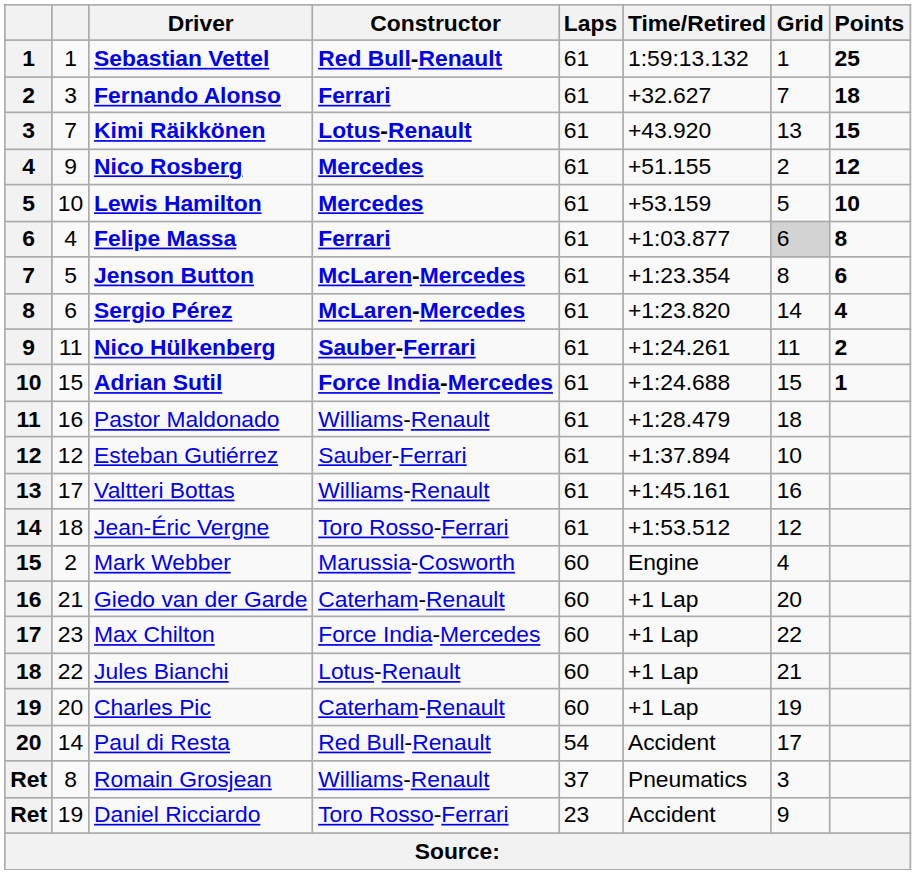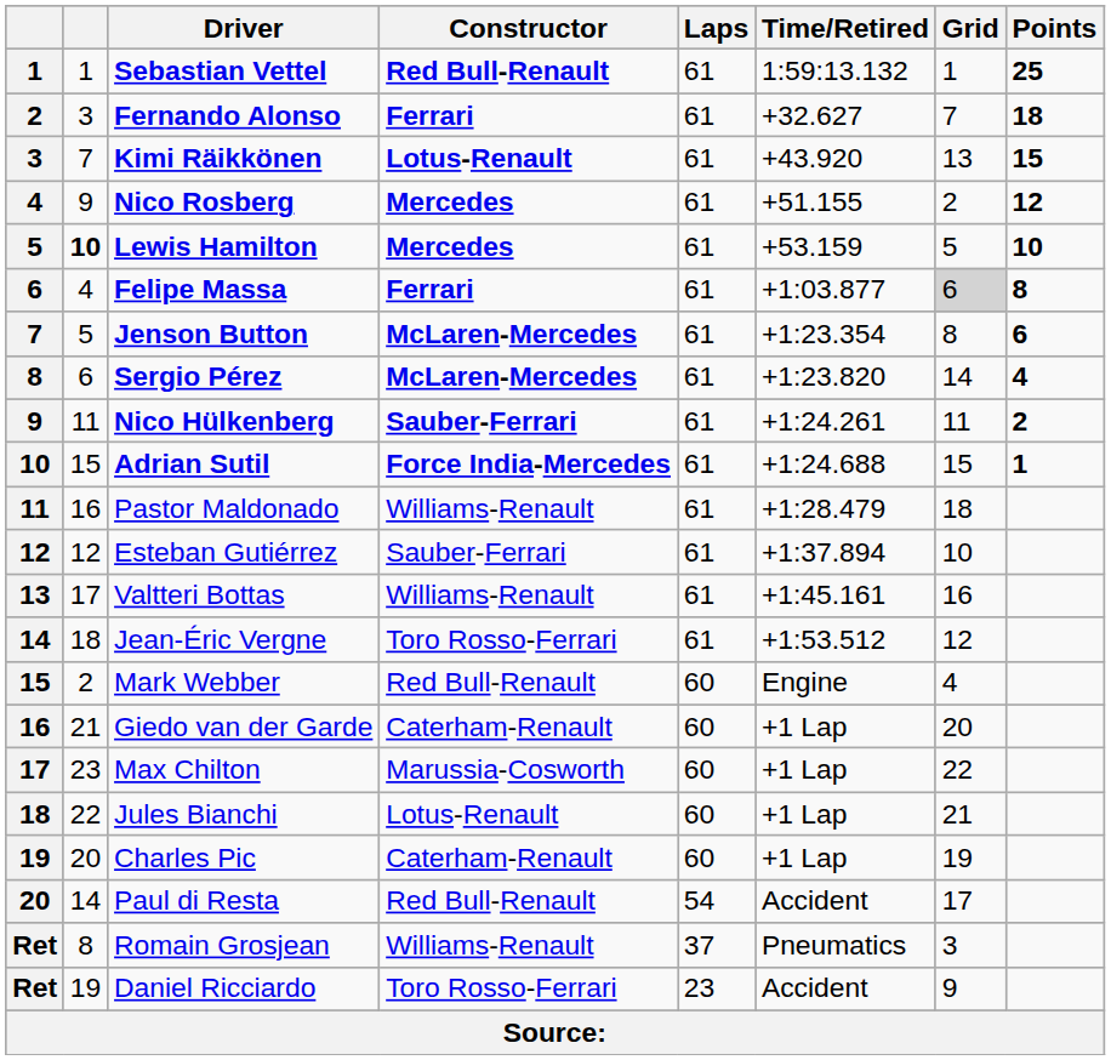Lewis Hamilton | column 2: normal -> bold
Mark Webber | Constructor: Marussia-Cosworth -> Red Bull-Renault
Max Chilton | Constructor: Force India-Mercedes -> Marussia-Cosworth
